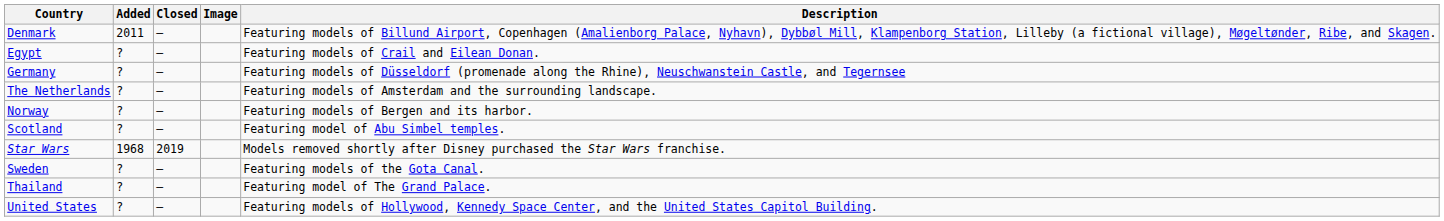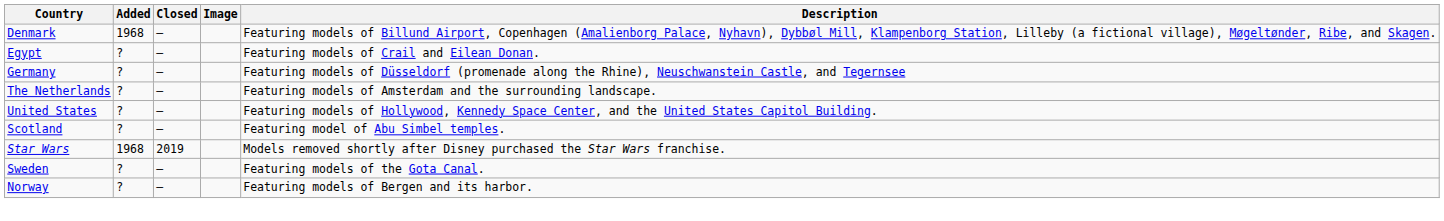Denmark | Added: 2011 -> 1968
rows swapped: Norway <-> United States
- row: Thailand | ? | – | Featuring model of The Grand Palace.
